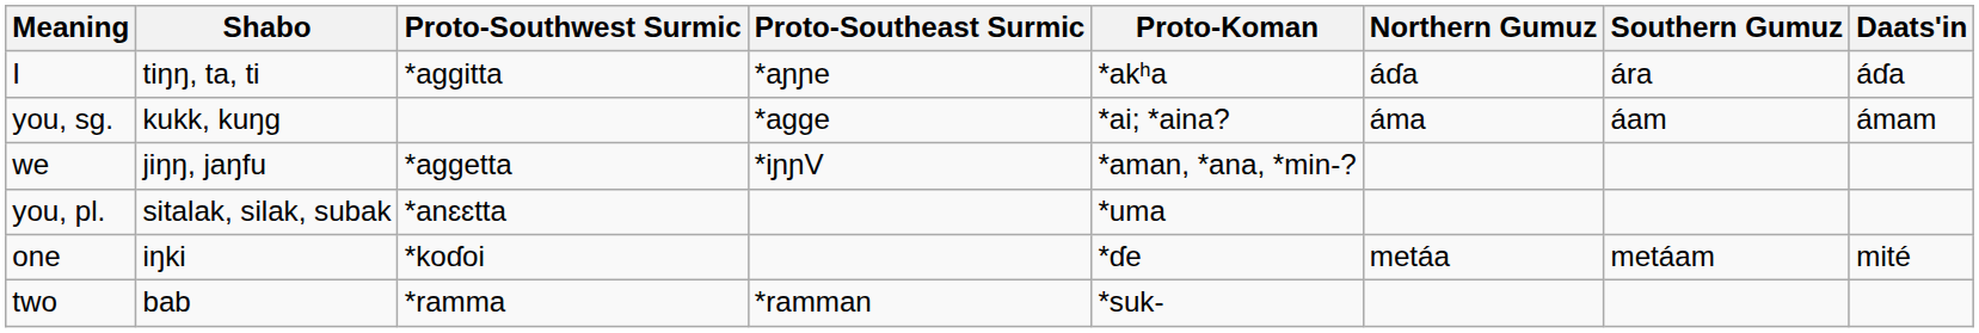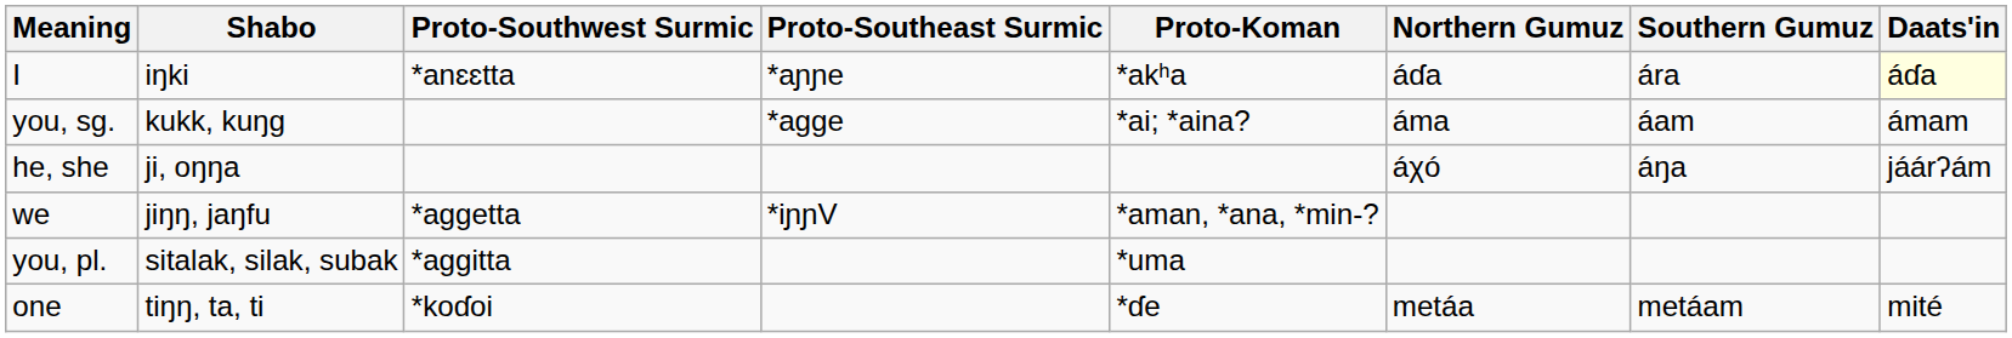I | Shabo: tiŋŋ, ta, ti -> iŋki
I | Proto-Southwest Surmic: *aggitta -> *anɛɛtta
I | Daats'in: no background -> lightyellow background
+ row: he, she | ji, oŋŋa | áχó | áŋa | jáárʔám
you, pl. | Proto-Southwest Surmic: *anɛɛtta -> *aggitta
one | Shabo: iŋki -> tiŋŋ, ta, ti
- row: two | bab | *ramma | *ramman | *suk-
